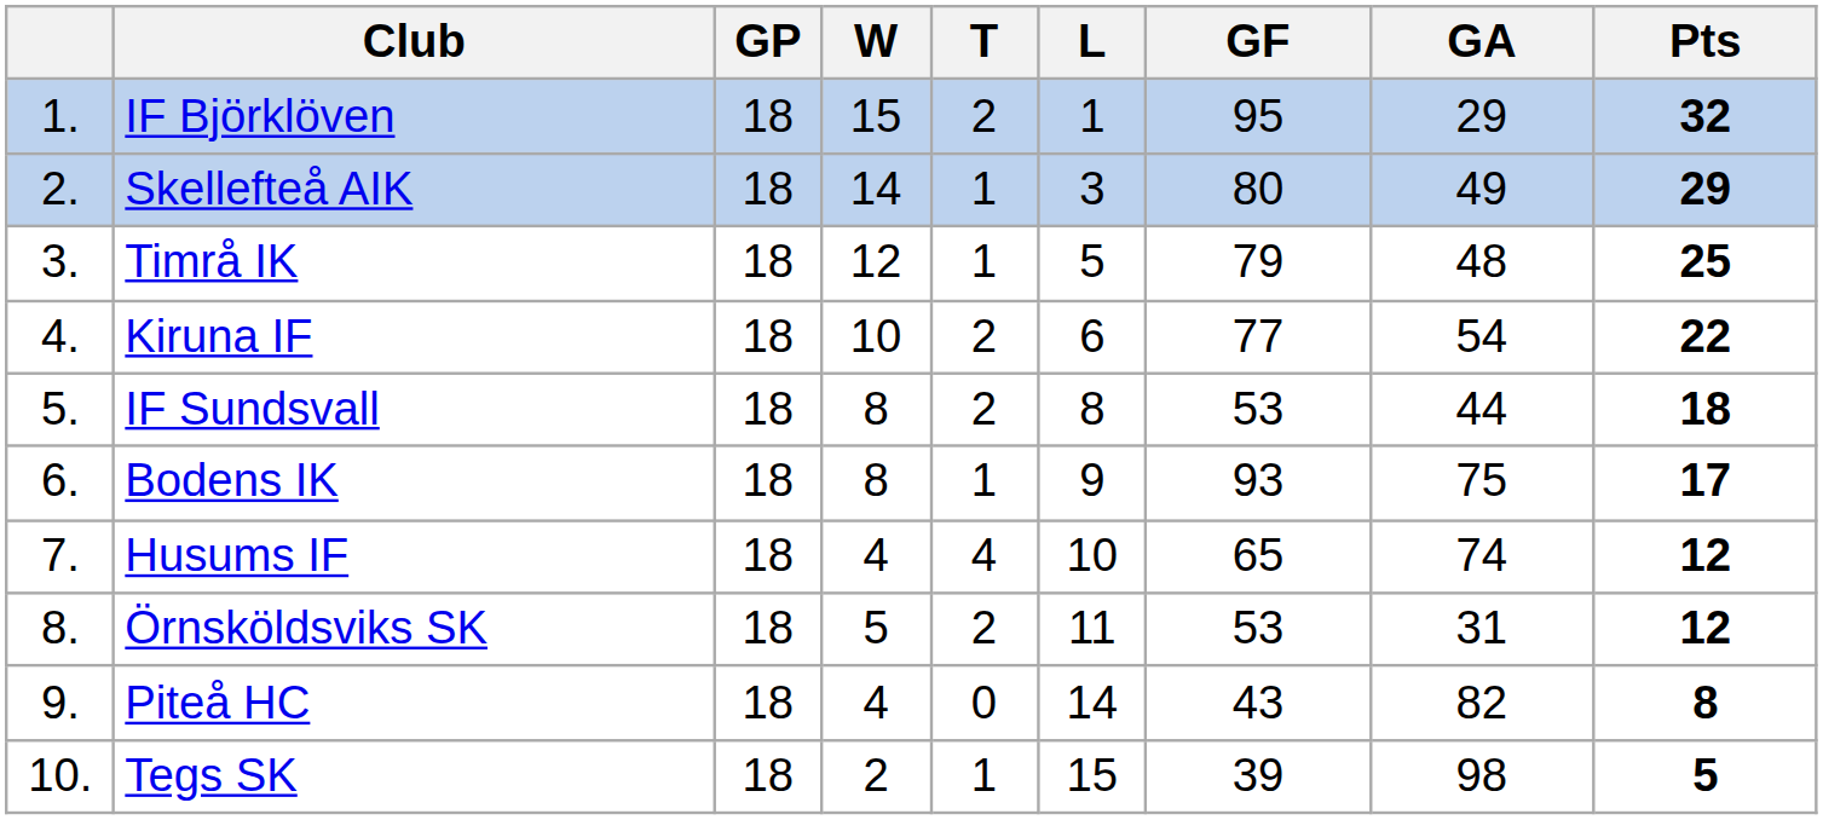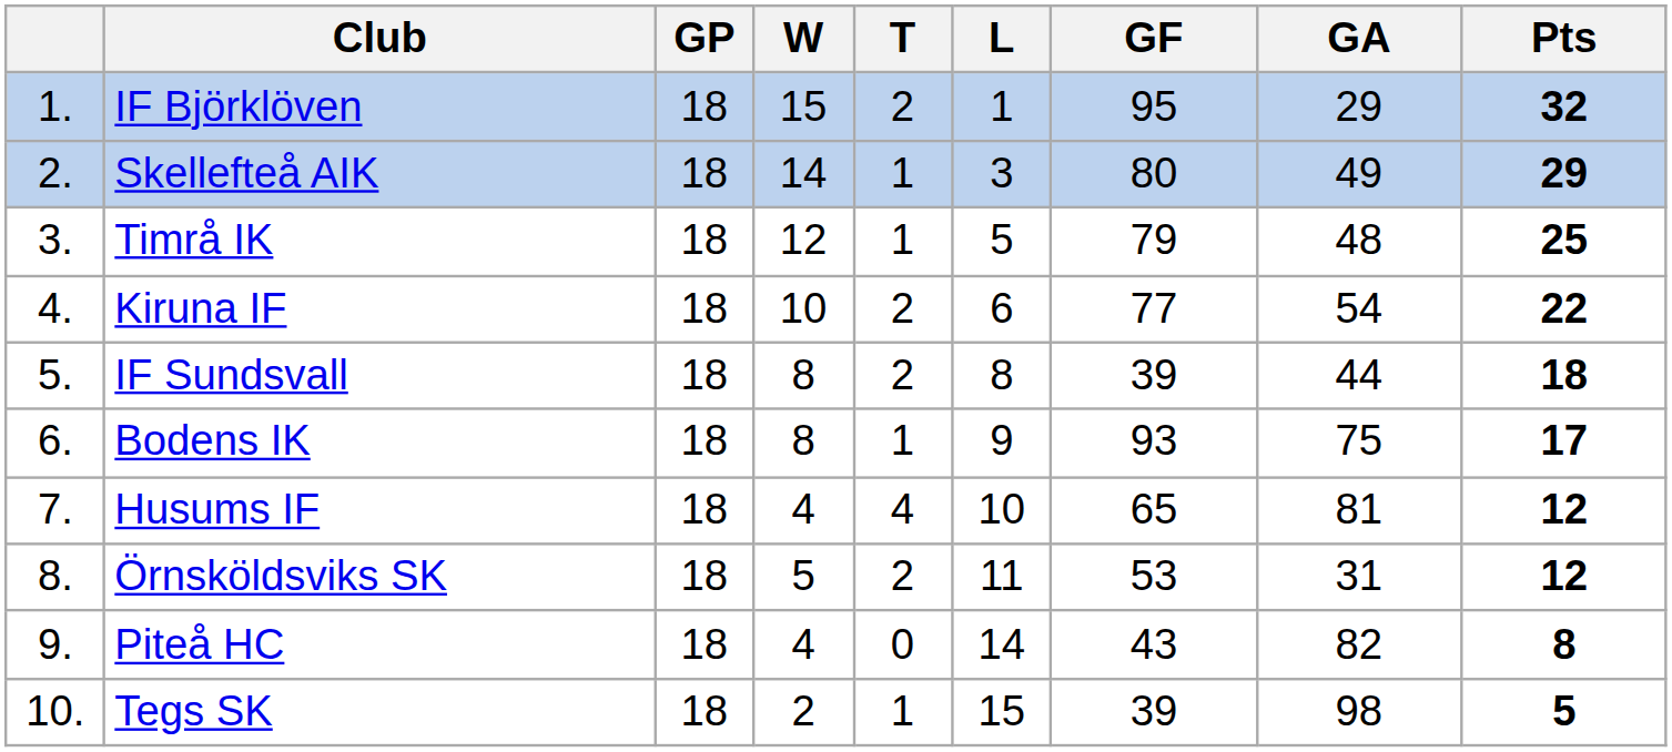IF Sundsvall | GF: 53 -> 39
Husums IF | GA: 74 -> 81
